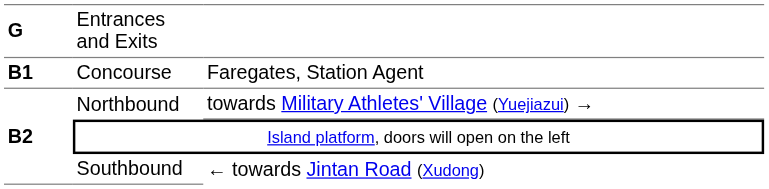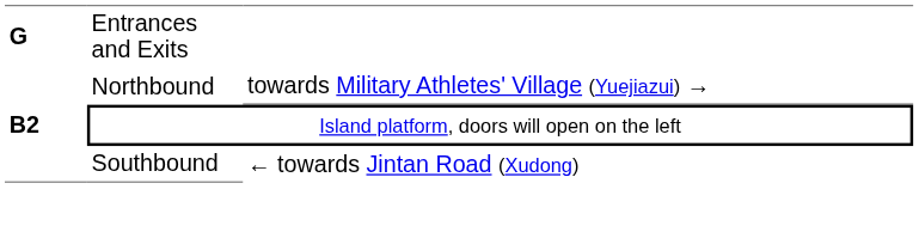- row: B1 | Concourse | Faregates, Station Agent
